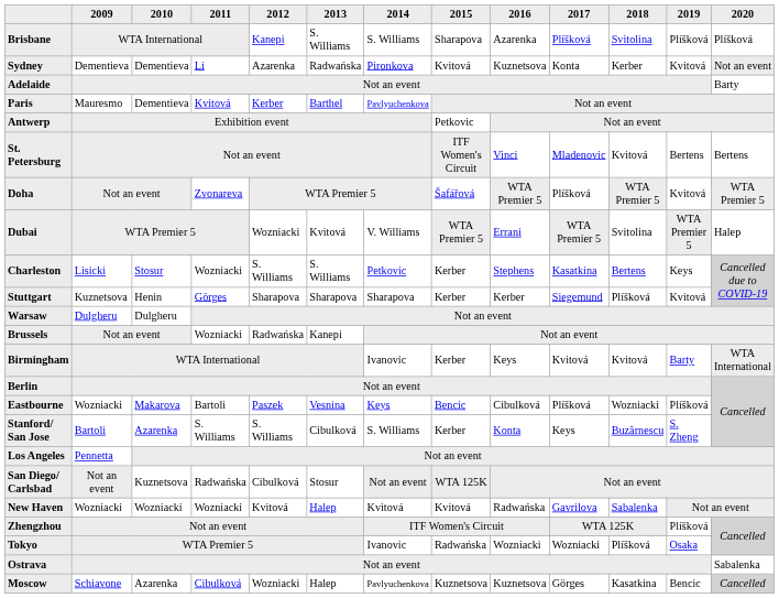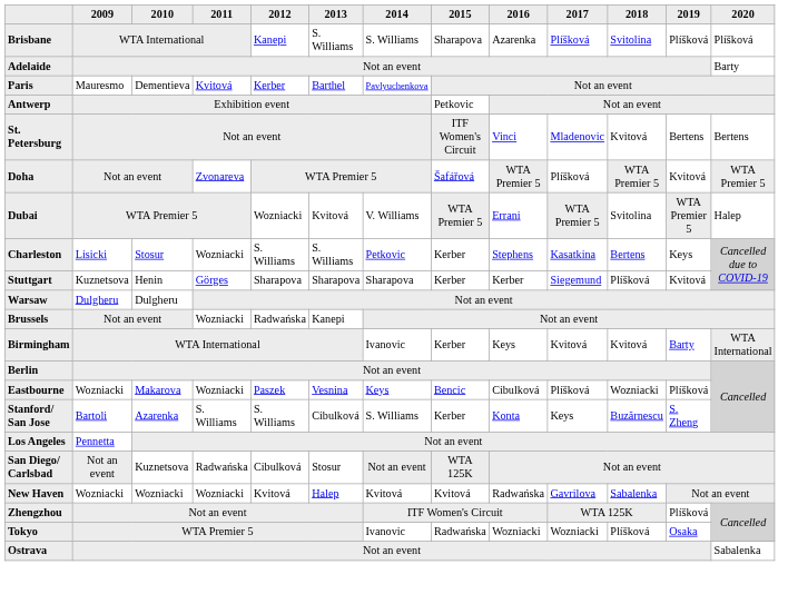- row: Sydney | Dementieva | Dementieva | Li | Azarenka | Radwańska | Pironkova | Kvitová | Kuznetsova | Konta | Kerber | Kvitová | Not an event
Eastbourne | 2011: Bartoli -> Wozniacki
- row: Moscow | Schiavone | Azarenka | Cibulková | Wozniacki | Halep | Pavlyuchenkova | Kuznetsova | Kuznetsova | Görges | Kasatkina | Bencic | Cancelled
